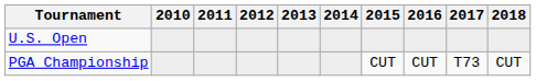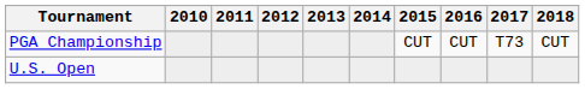rows swapped: U.S. Open <-> PGA Championship
